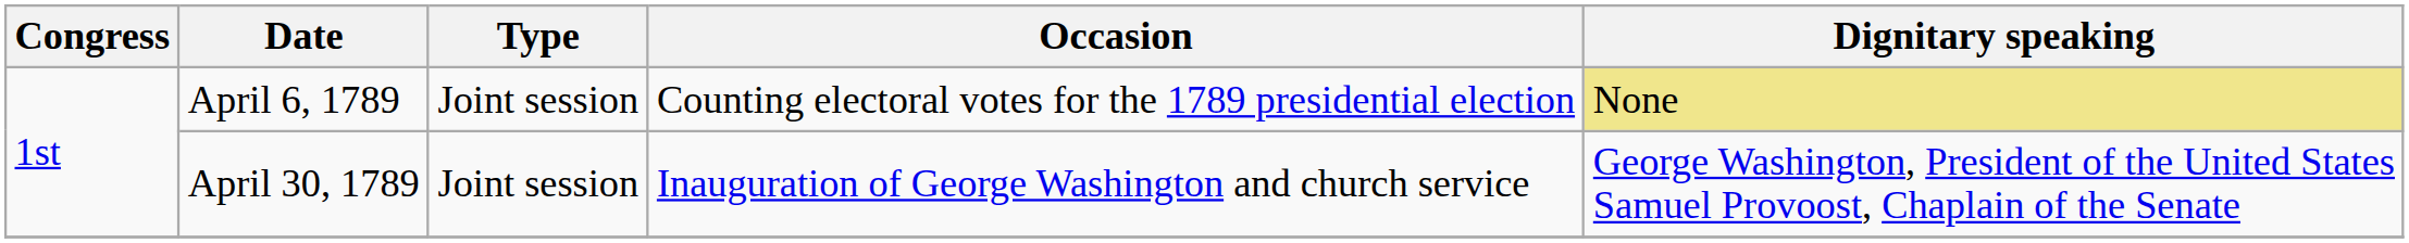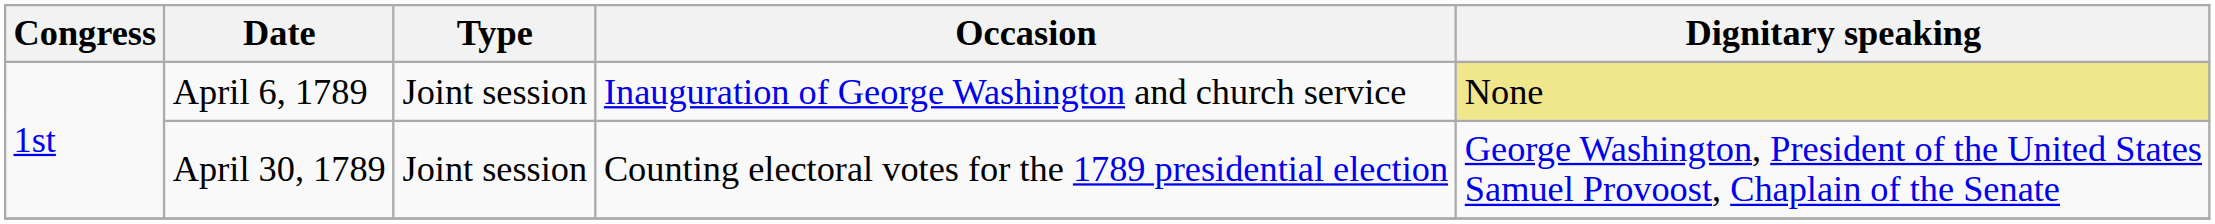April 6, 1789 | Occasion: Counting electoral votes for the 1789 presidential election -> Inauguration of George Washington and church service
April 30, 1789 | Occasion: Inauguration of George Washington and church service -> Counting electoral votes for the 1789 presidential election
